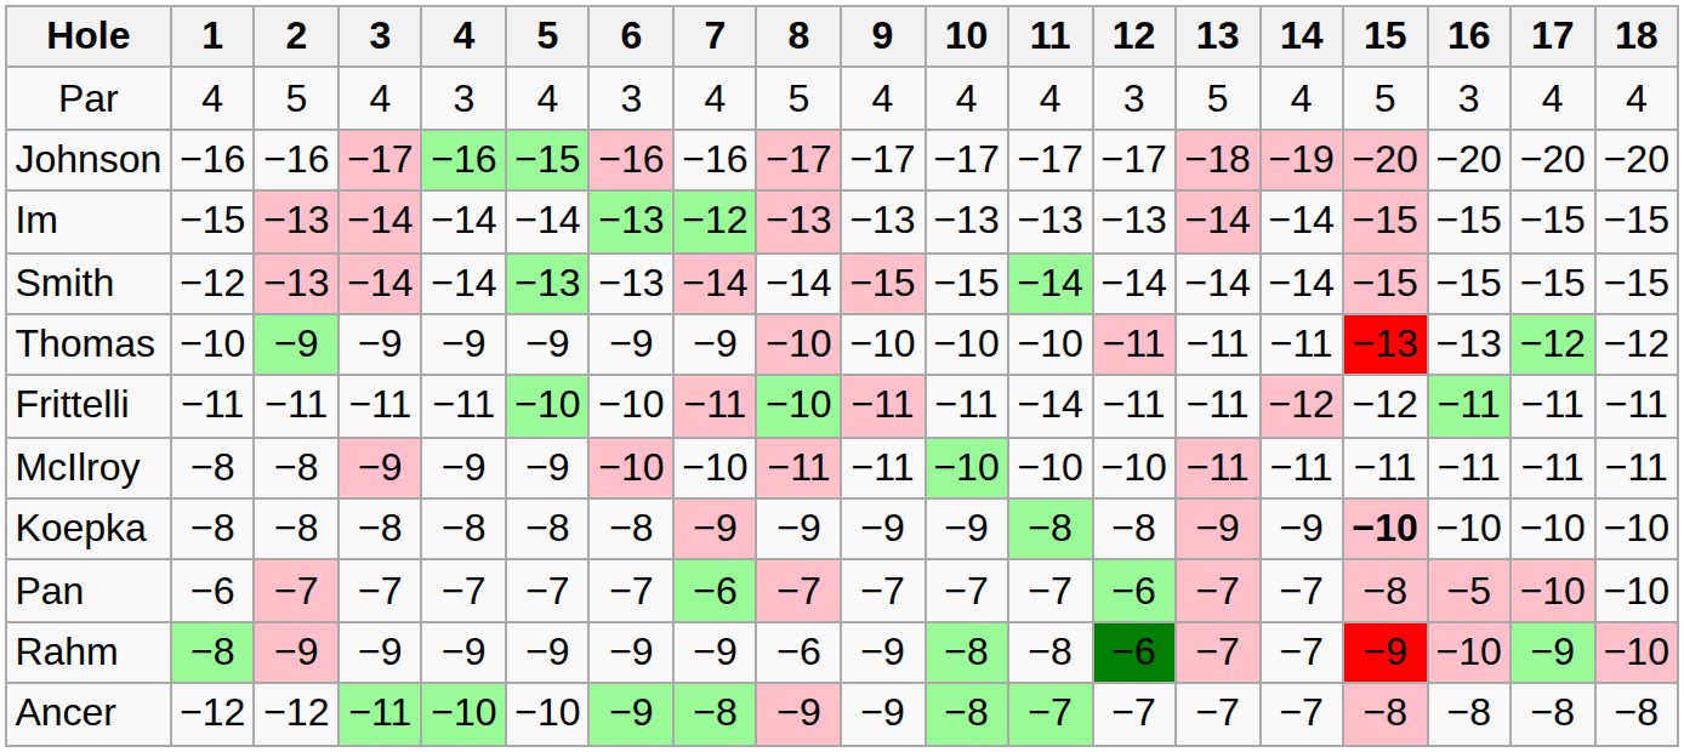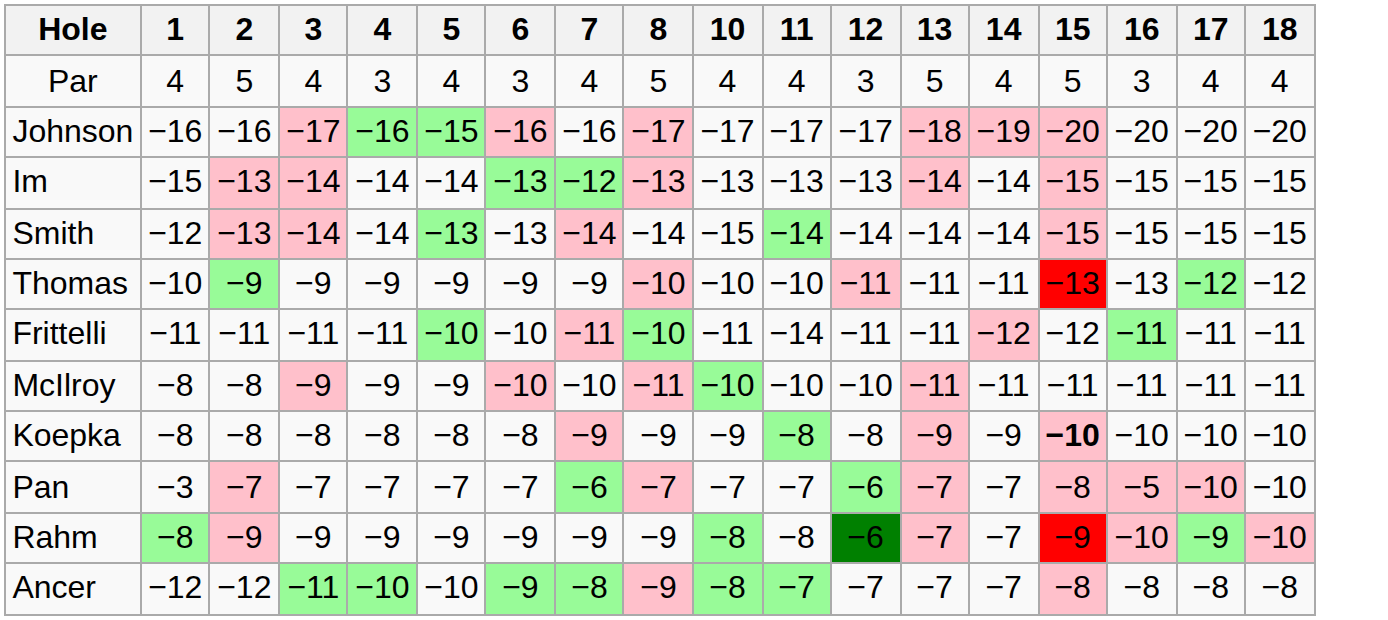- column: 9 | 4 | −17 | −13 | −15 | −10 | −11 | −11 | −9 | −7 | −9 | −9
Pan | 1: −6 -> −3
Rahm | 8: −6 -> −9
